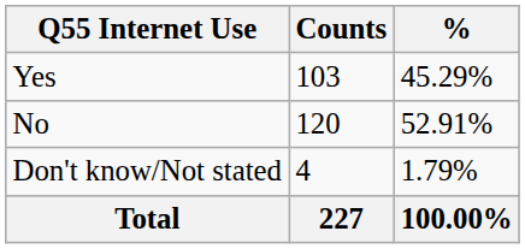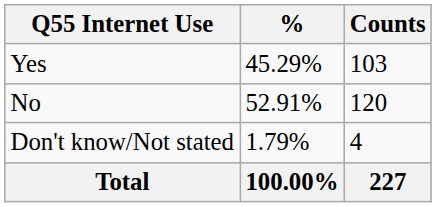columns swapped: Counts <-> %
